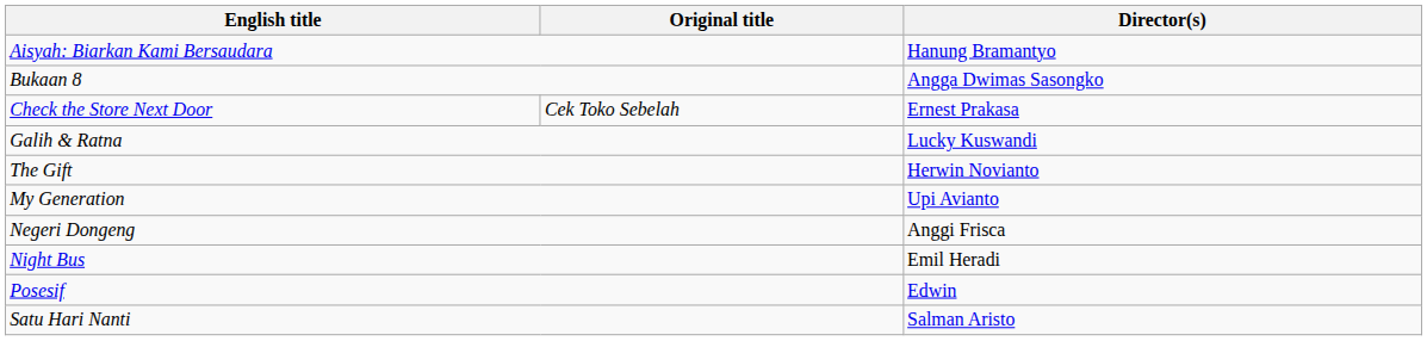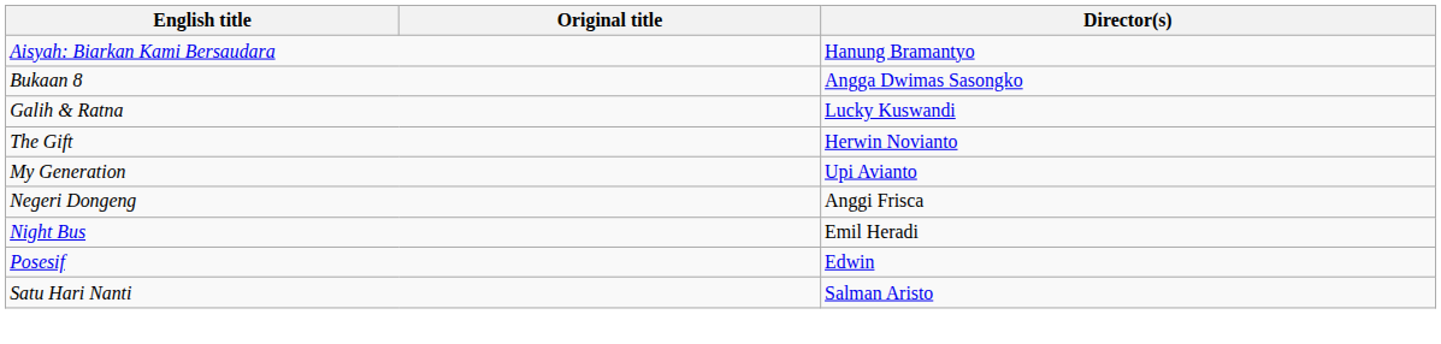- row: Check the Store Next Door | Cek Toko Sebelah | Ernest Prakasa
